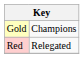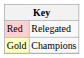rows swapped: Gold <-> Red
